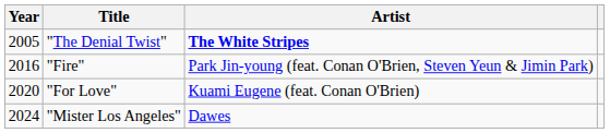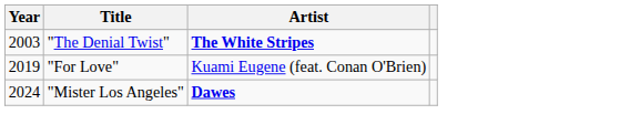"The Denial Twist" | Year: 2005 -> 2003
- row: 2016 | "Fire" | Park Jin-young (feat. Conan O'Brien, Steven Yeun & Jimin Park)
"For Love" | Year: 2020 -> 2019
"Mister Los Angeles" | Artist: normal -> bold
